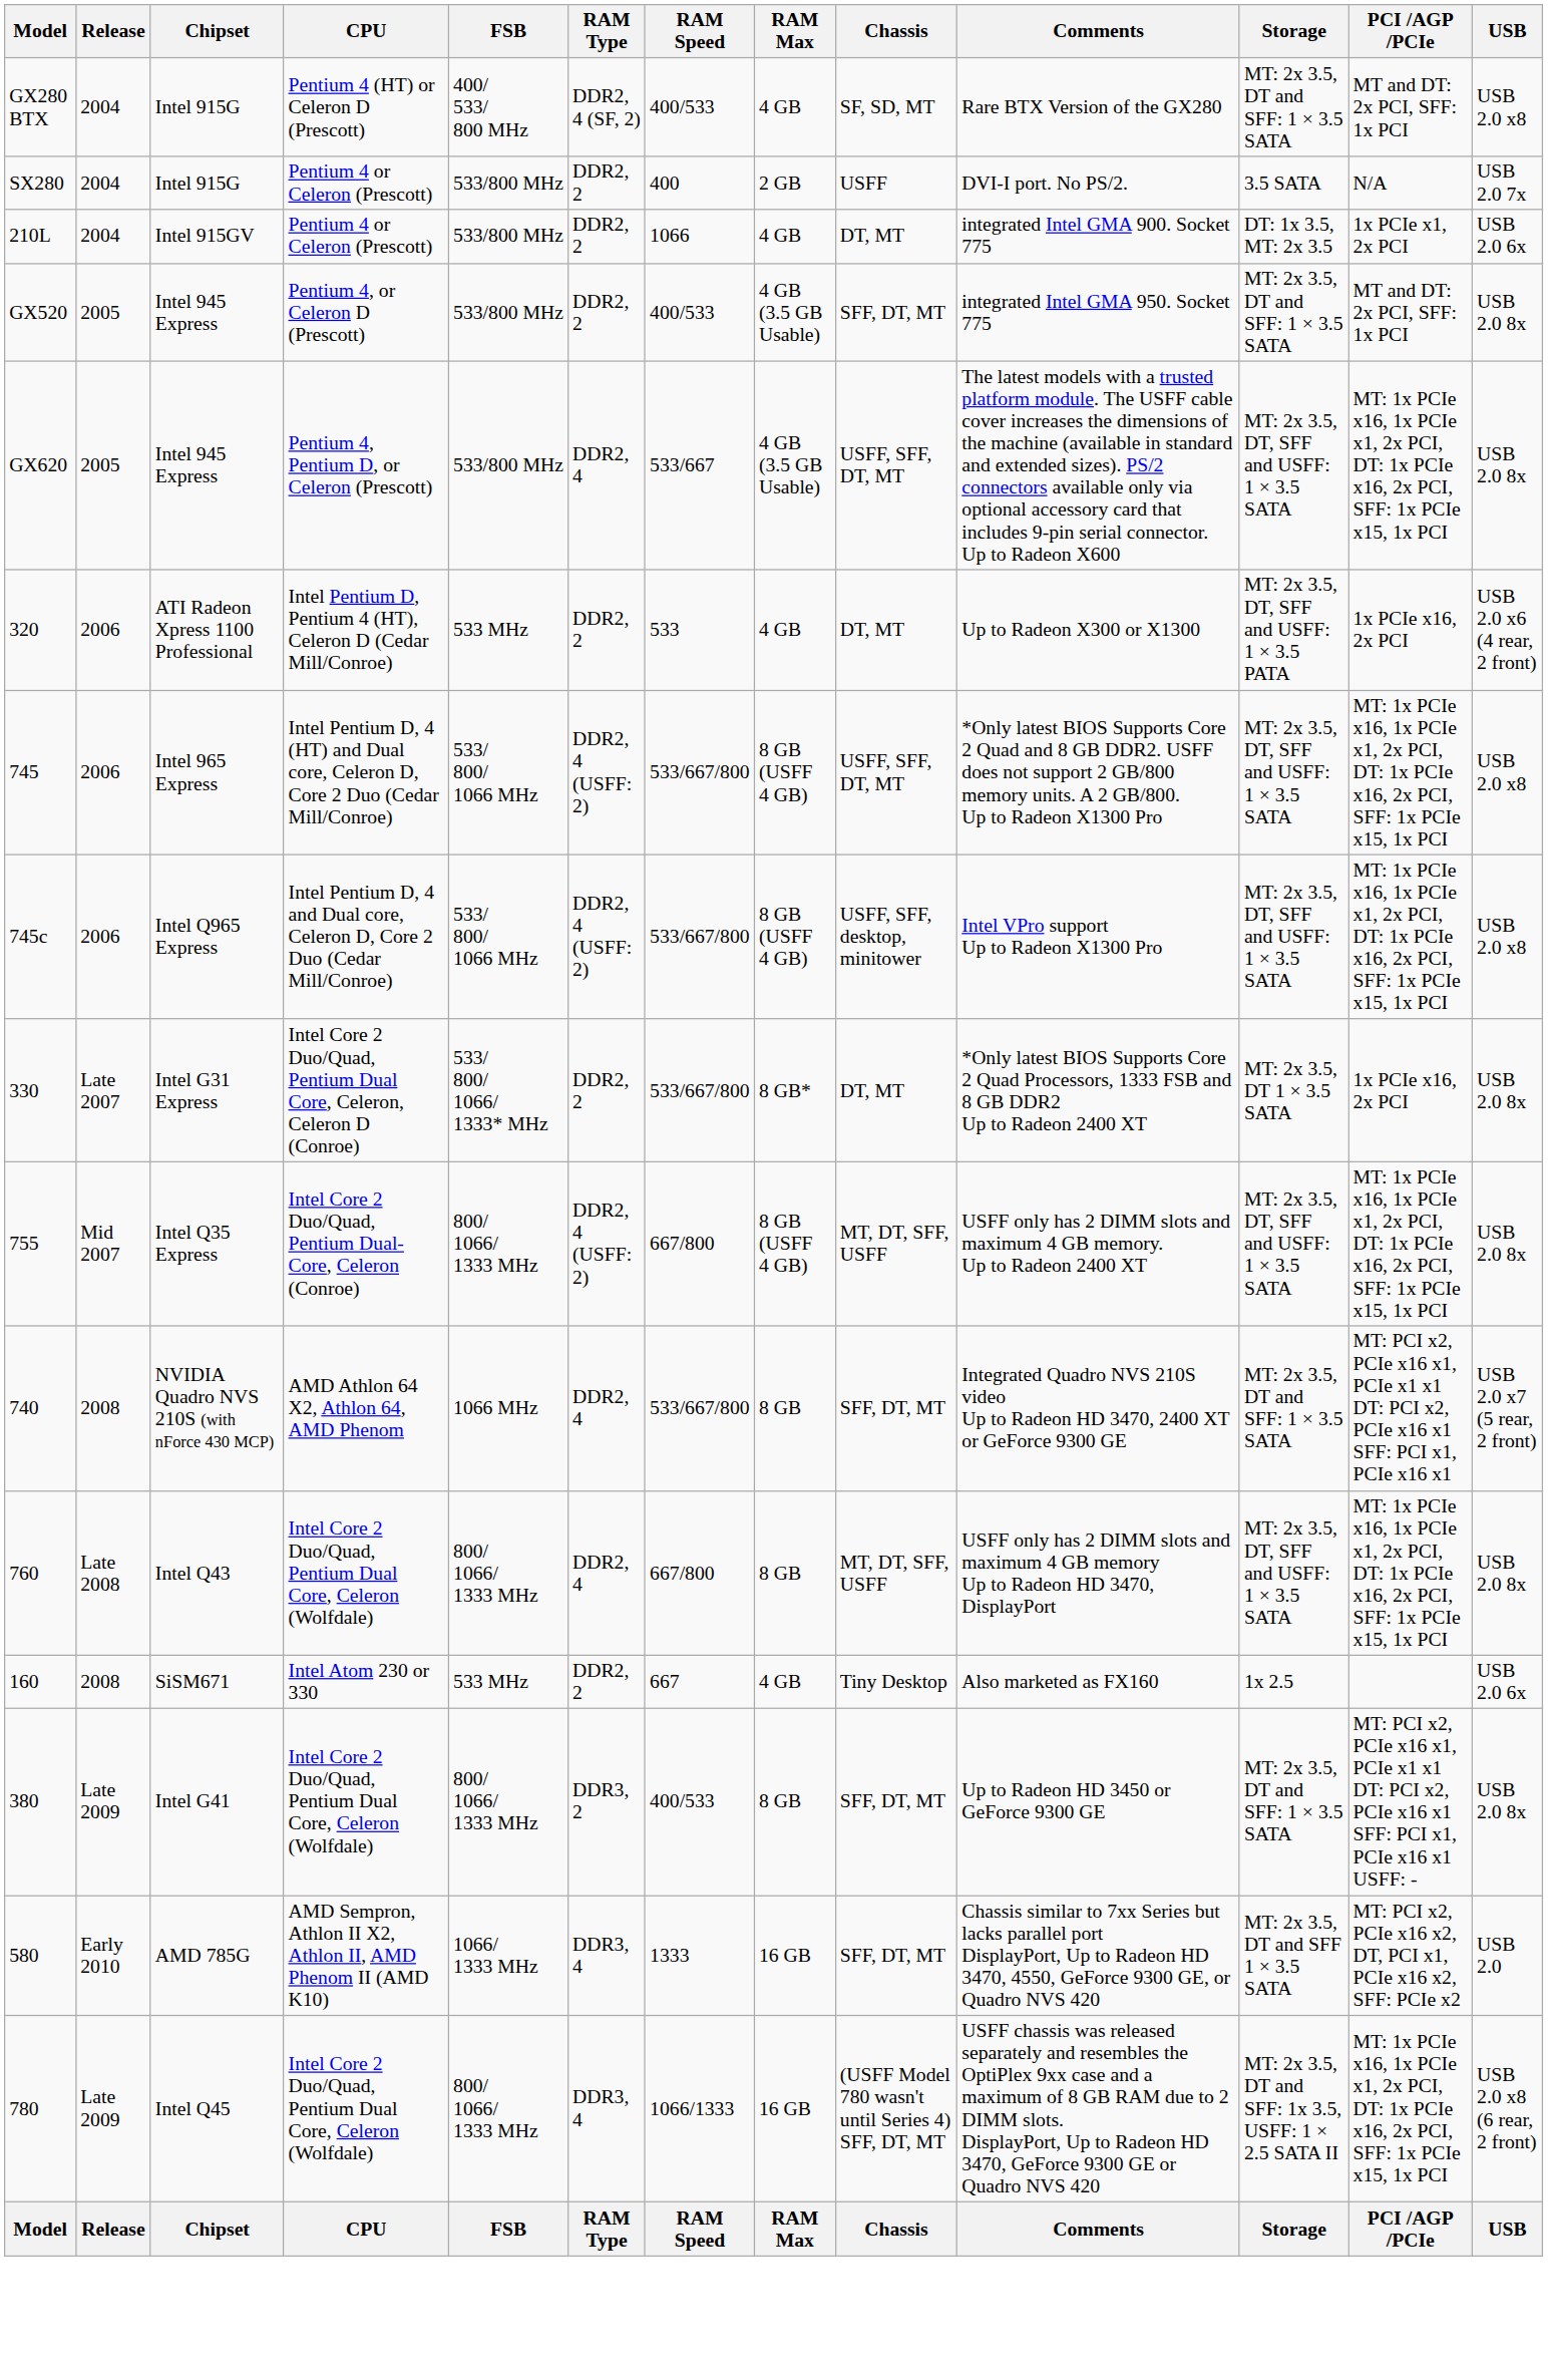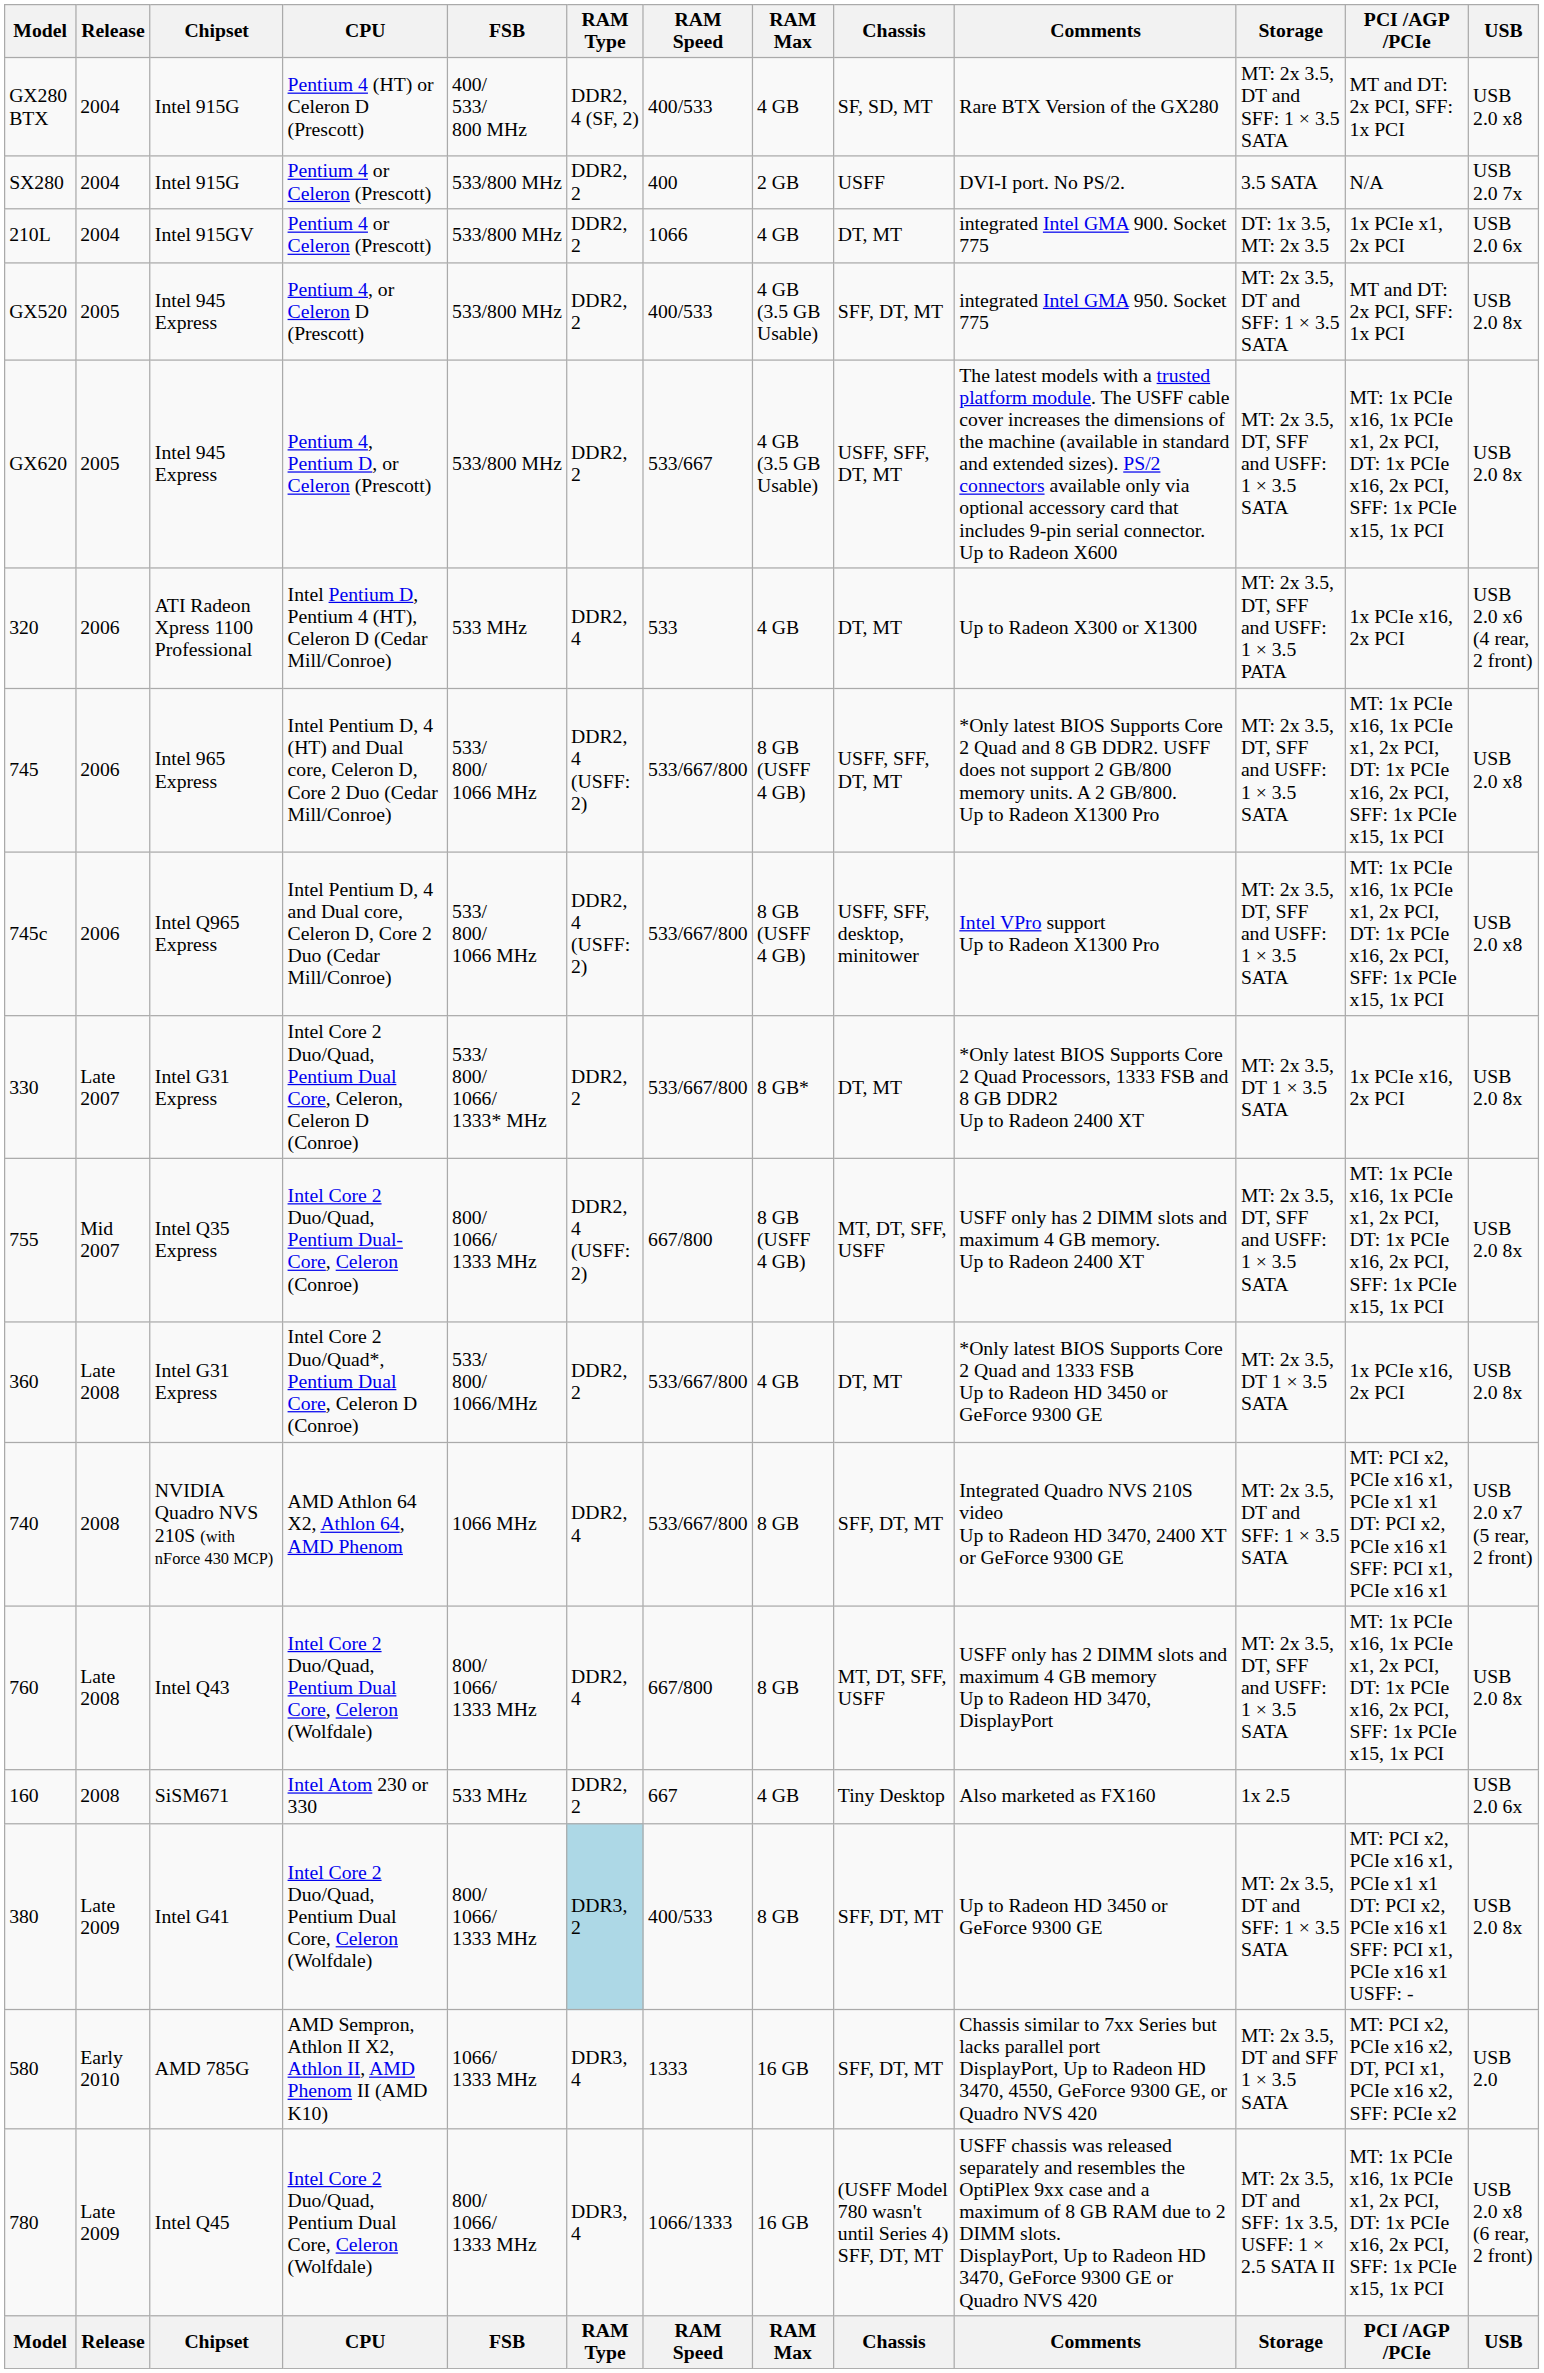GX620 | RAM Type: DDR2, 4 -> DDR2, 2
320 | RAM Type: DDR2, 2 -> DDR2, 4
+ row: 360 | Late 2008 | Intel G31 Express | Intel Core 2 Duo/Quad*, Pentium Dual Core, Celeron D (Conroe) | 533/ 800/ 1066/MHz | DDR2, 2 | 533/667/800 | 4 GB | DT, MT | *Only latest BIOS Supports Core 2 Quad and 1333 FSB Up to Radeon HD 3450 or GeForce 9300 GE | MT: 2x 3.5, DT 1 × 3.5 SATA | 1x PCIe x16, 2x PCI | USB 2.0 8x
380 | RAM Type: no background -> lightblue background
